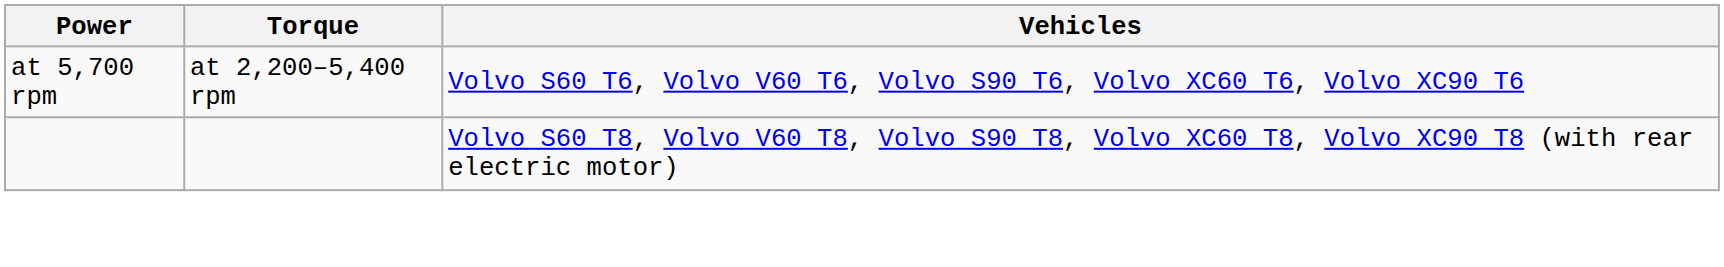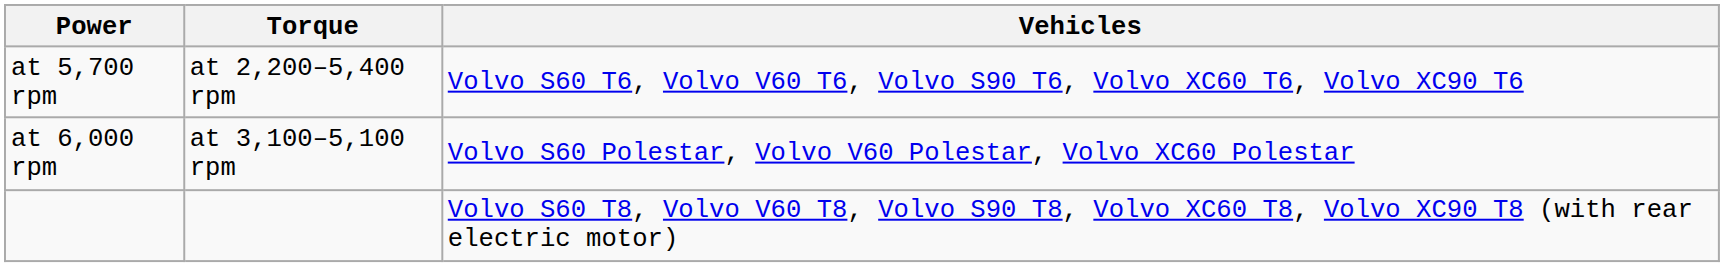+ row: at 6,000 rpm | at 3,100–5,100 rpm | Volvo S60 Polestar, Volvo V60 Polestar, Volvo XC60 Polestar
